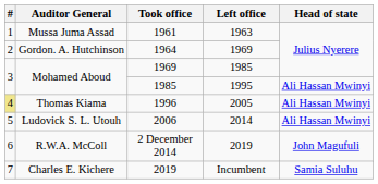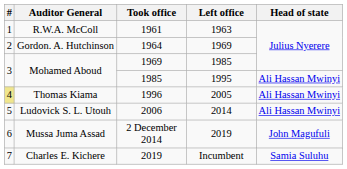1961 | Auditor General: Mussa Juma Assad -> R.W.A. McColl
2 December 2014 | Auditor General: R.W.A. McColl -> Mussa Juma Assad
